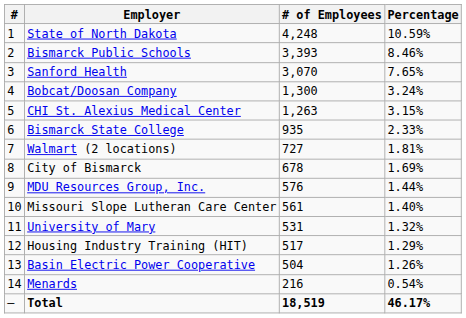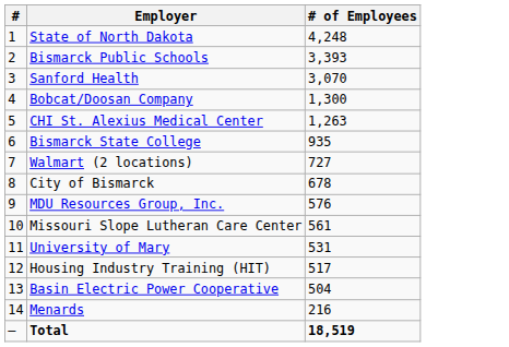- column: Percentage | 10.59% | 8.46% | 7.65% | 3.24% | 3.15% | 2.33% | 1.81% | 1.69% | 1.44% | 1.40% | 1.32% | 1.29% | 1.26% | 0.54% | 46.17%
